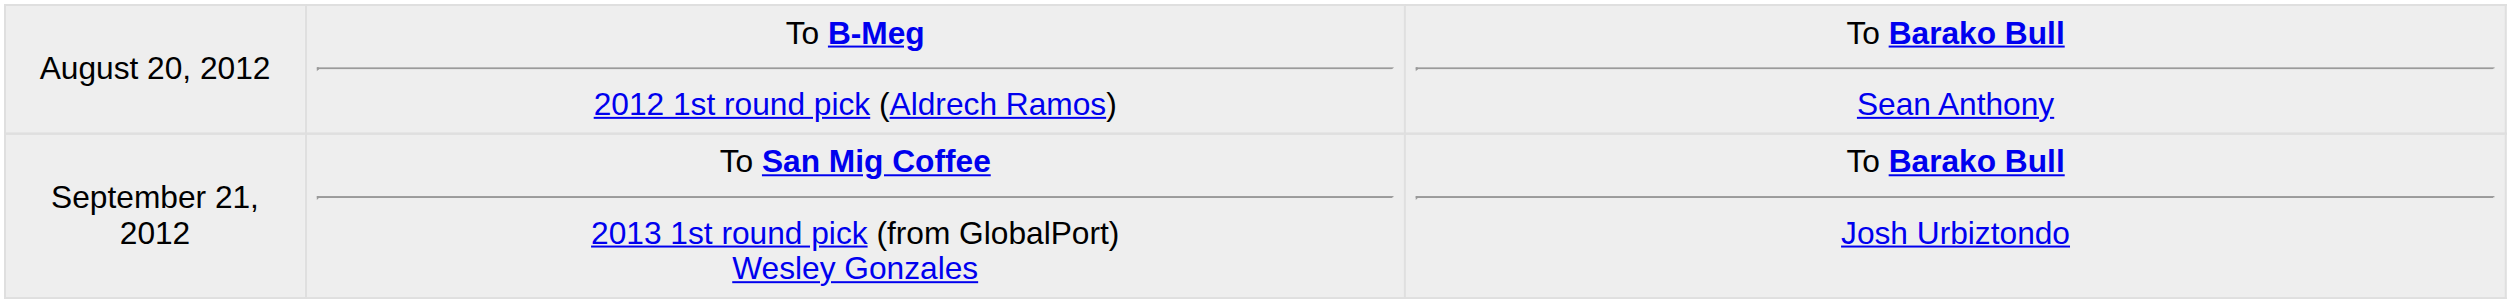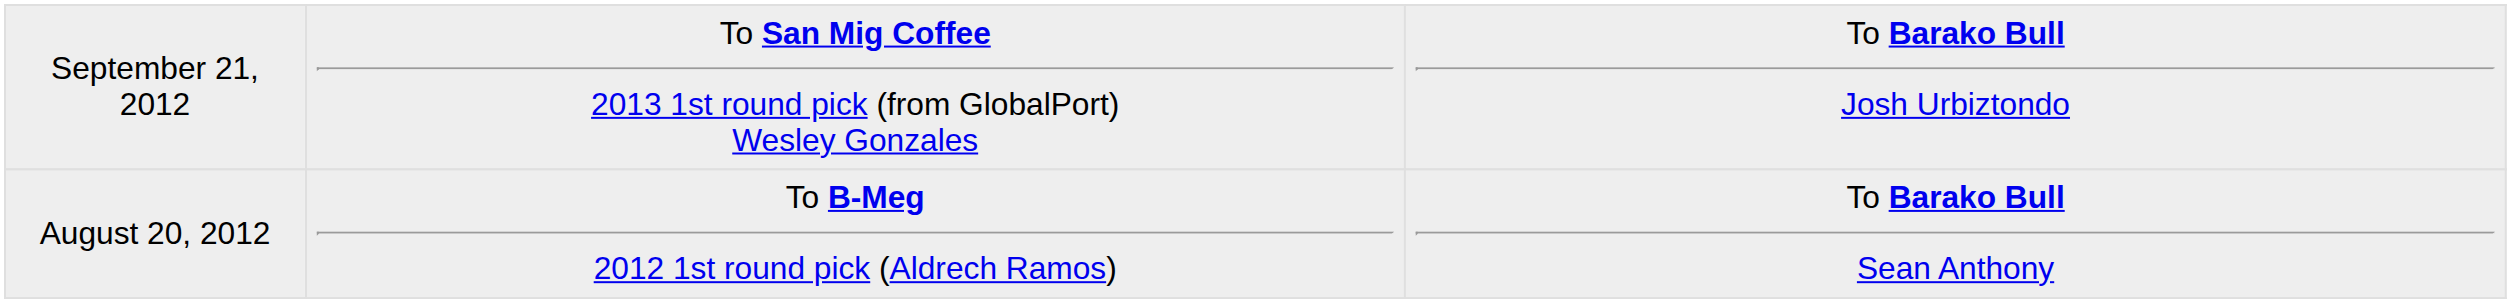rows swapped: August 20, 2012 <-> September 21, 2012
